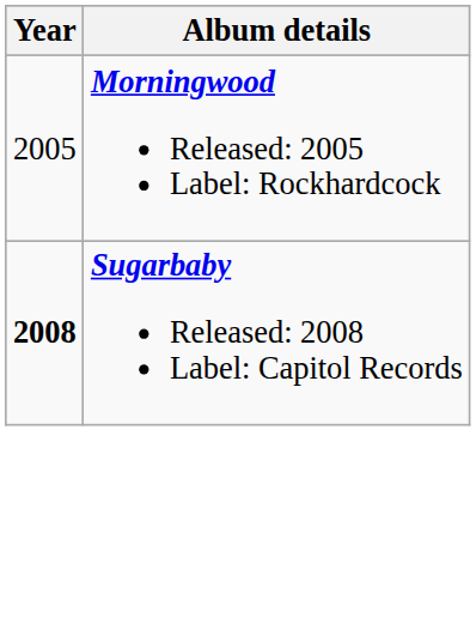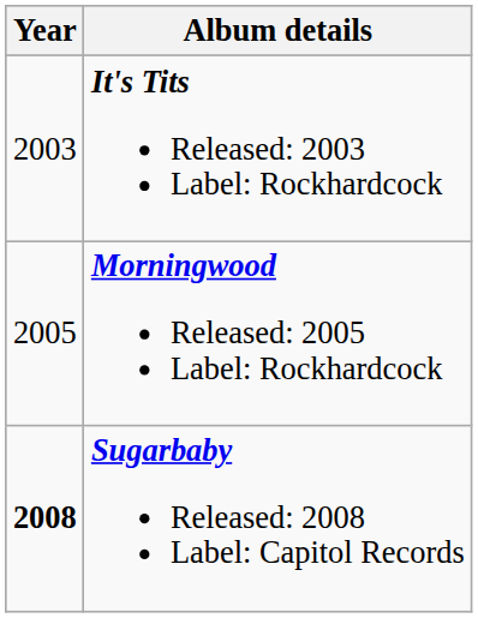+ row: 2003 | It's Tits Released: 2003 Label: Rockhardcock
